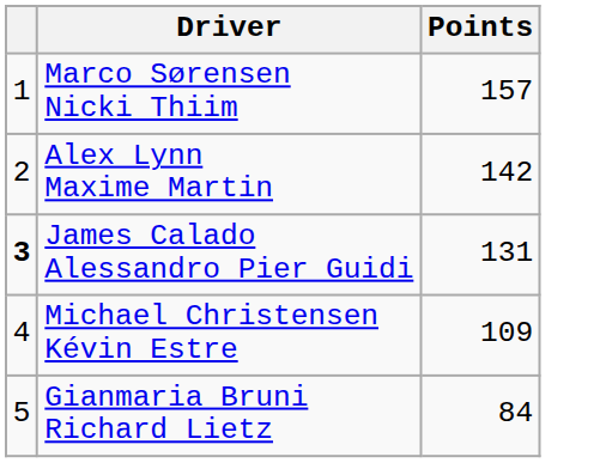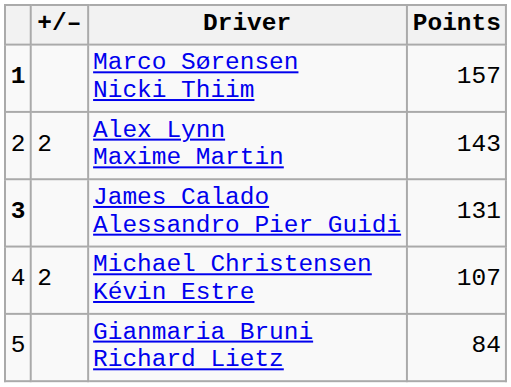+ column: +/– | 2 | 2
Marco Sørensen Nicki Thiim | column 1: normal -> bold
Alex Lynn Maxime Martin | Points: 142 -> 143
Michael Christensen Kévin Estre | Points: 109 -> 107
